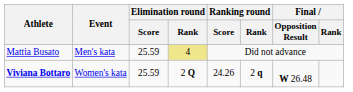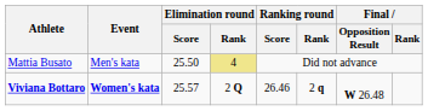Mattia Busato | Elimination round / Score: 25.59 -> 25.50
Viviana Bottaro | Event: normal -> bold
Viviana Bottaro | Elimination round / Score: 25.59 -> 25.57
Viviana Bottaro | Ranking round / Score: 24.26 -> 26.46
